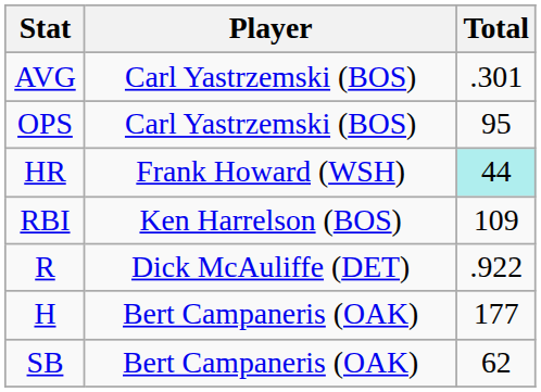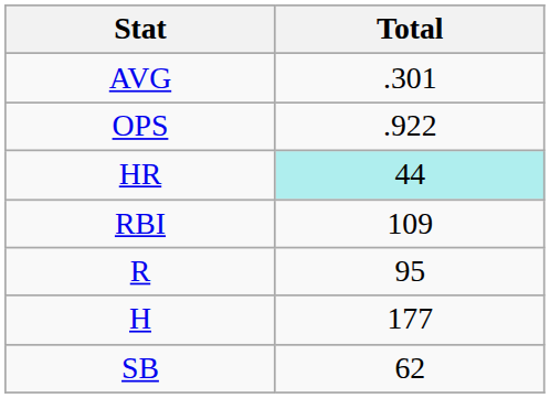- column: Player | Carl Yastrzemski (BOS) | Carl Yastrzemski (BOS) | Frank Howard (WSH) | Ken Harrelson (BOS) | Dick McAuliffe (DET) | Bert Campaneris (OAK) | Bert Campaneris (OAK)
OPS | Total: 95 -> .922
R | Total: .922 -> 95
